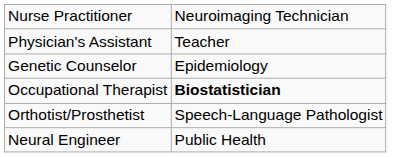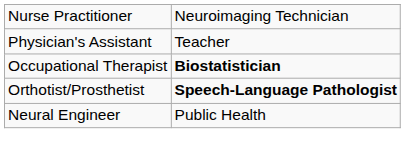- row: Genetic Counselor | Epidemiology
Orthotist/Prosthetist | column 2: normal -> bold
